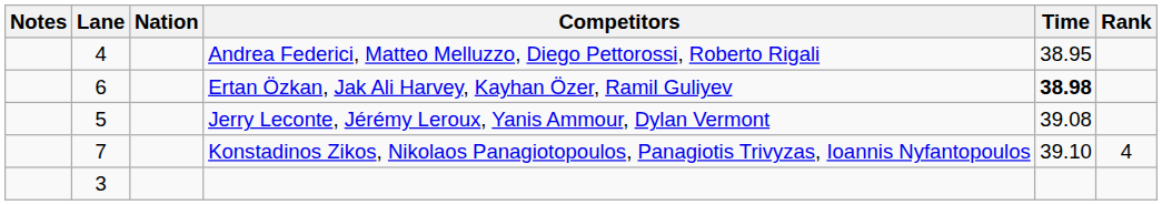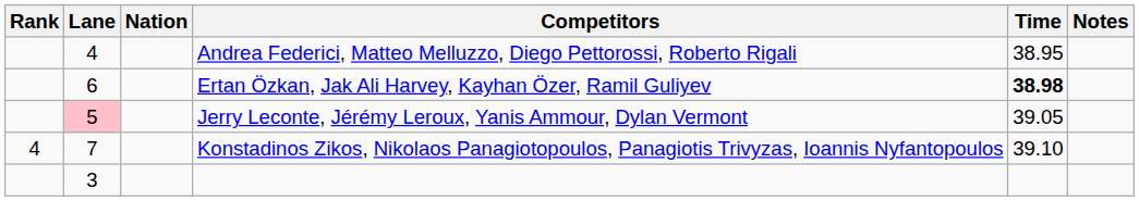columns swapped: Rank <-> Notes
Jerry Leconte, Jérémy Leroux, Yanis Ammour, Dylan Vermont | Lane: no background -> pink background
Jerry Leconte, Jérémy Leroux, Yanis Ammour, Dylan Vermont | Time: 39.08 -> 39.05
